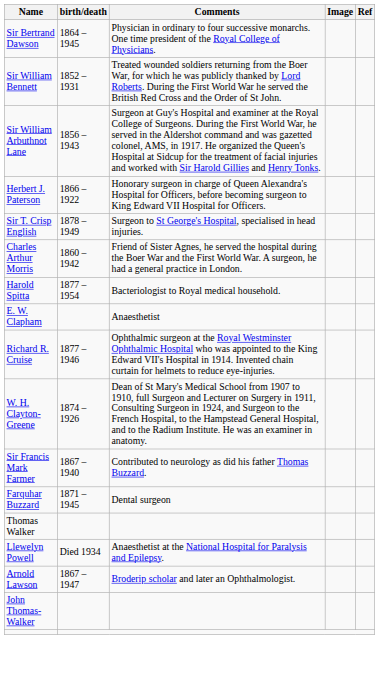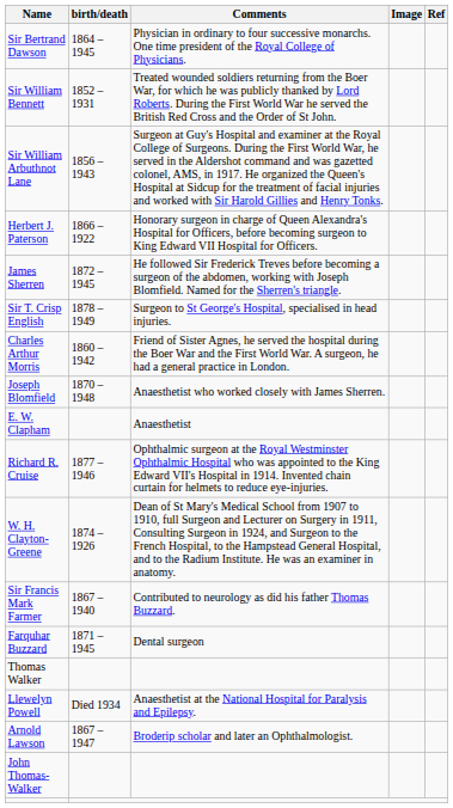+ row: James Sherren | 1872 – 1945 | He followed Sir Frederick Treves before becoming a surgeon of the abdomen, working with Joseph Blomfield. Named for the Sherren's triangle.
- row: Harold Spitta | 1877 – 1954 | Bacteriologist to Royal medical household.
+ row: Joseph Blomfield | 1870 – 1948 | Anaesthetist who worked closely with James Sherren.
